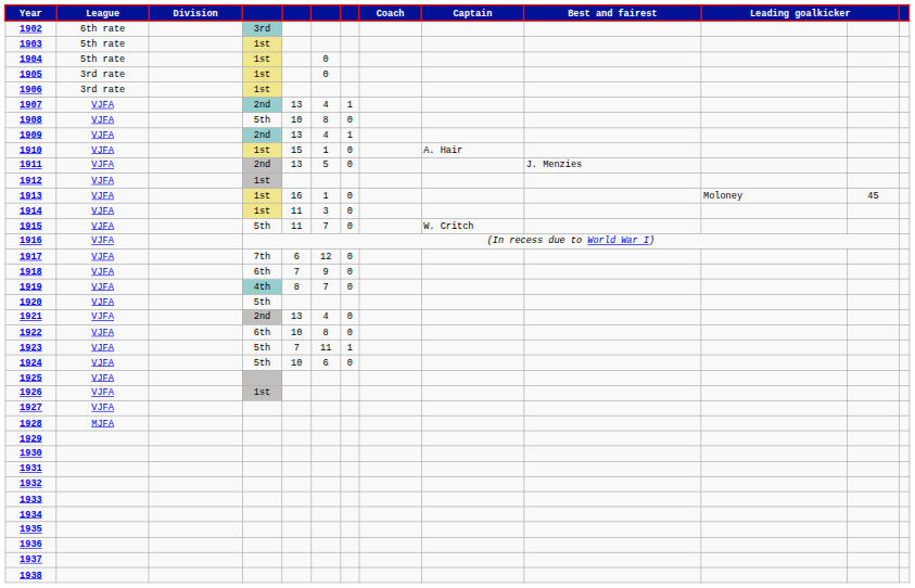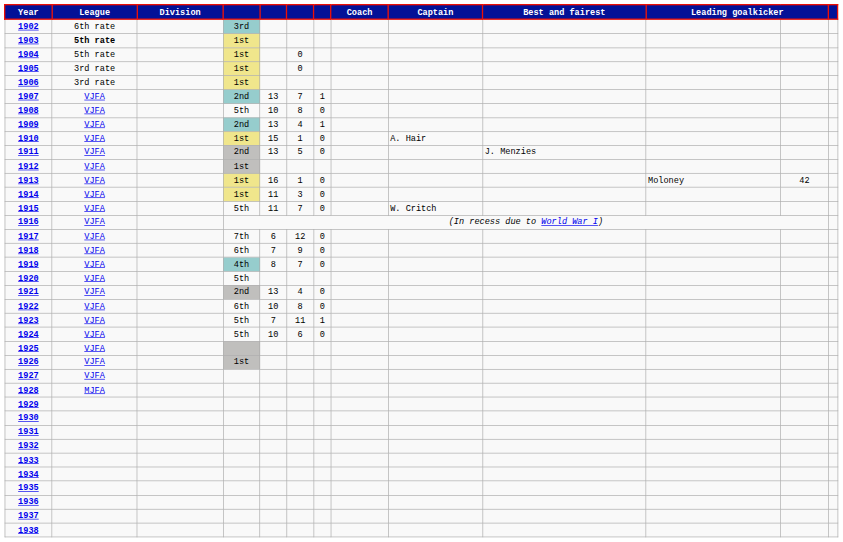1903 | League: normal -> bold
1907 | column 6: 4 -> 7
1913 | column 12: 45 -> 42
